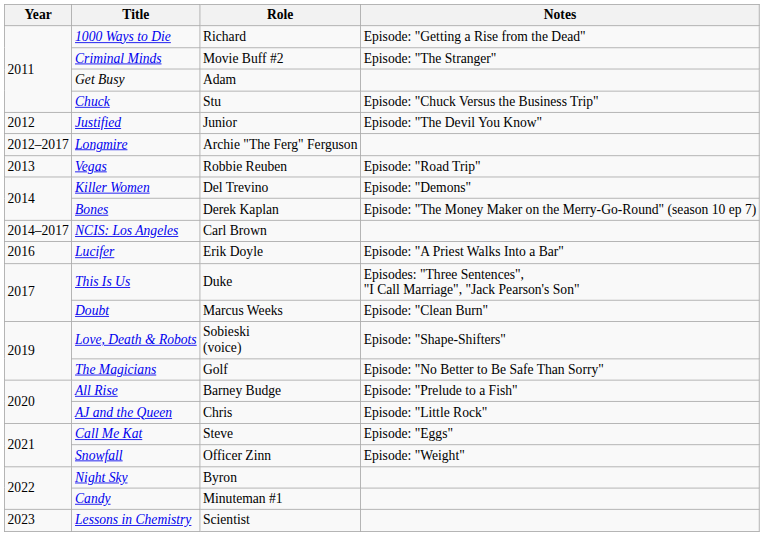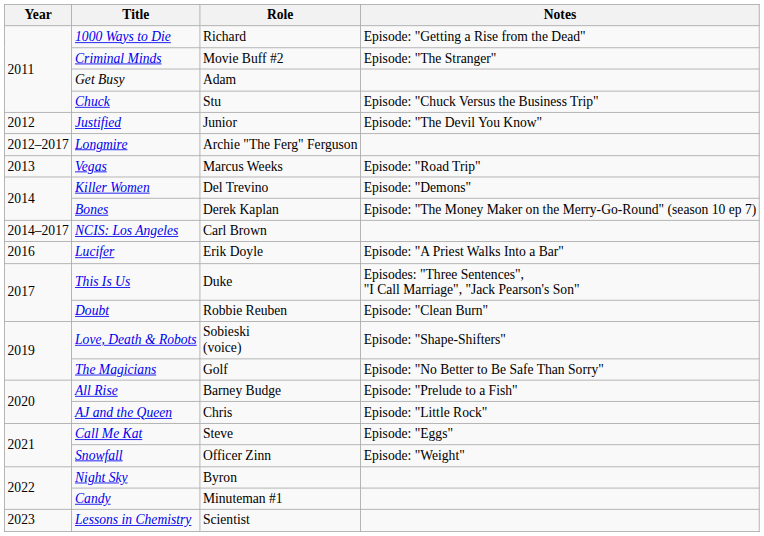Vegas | Role: Robbie Reuben -> Marcus Weeks
Doubt | Role: Marcus Weeks -> Robbie Reuben
